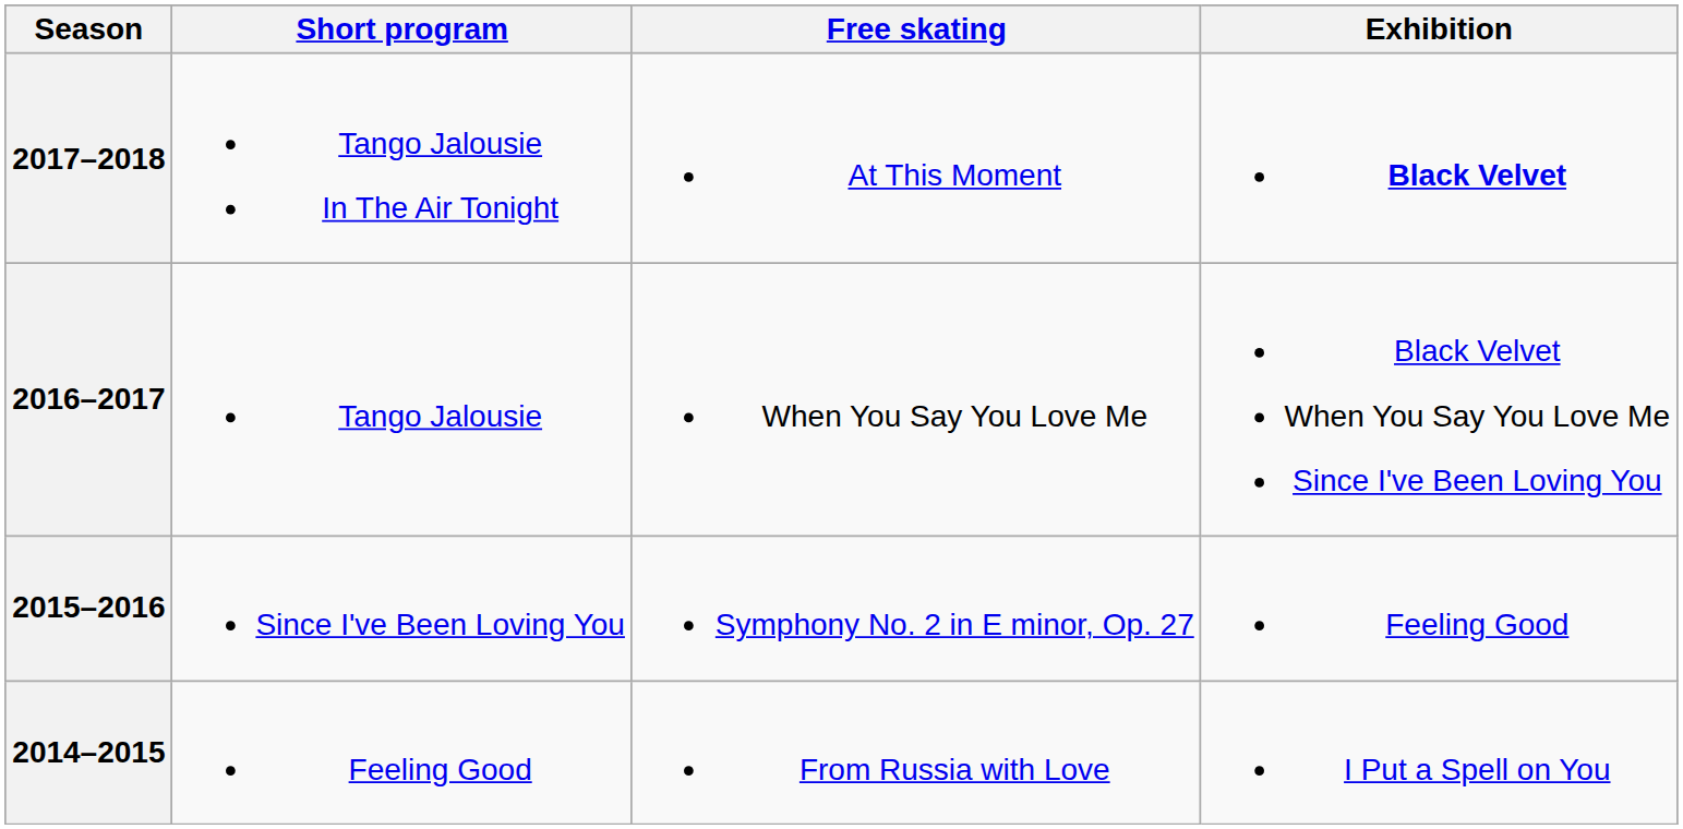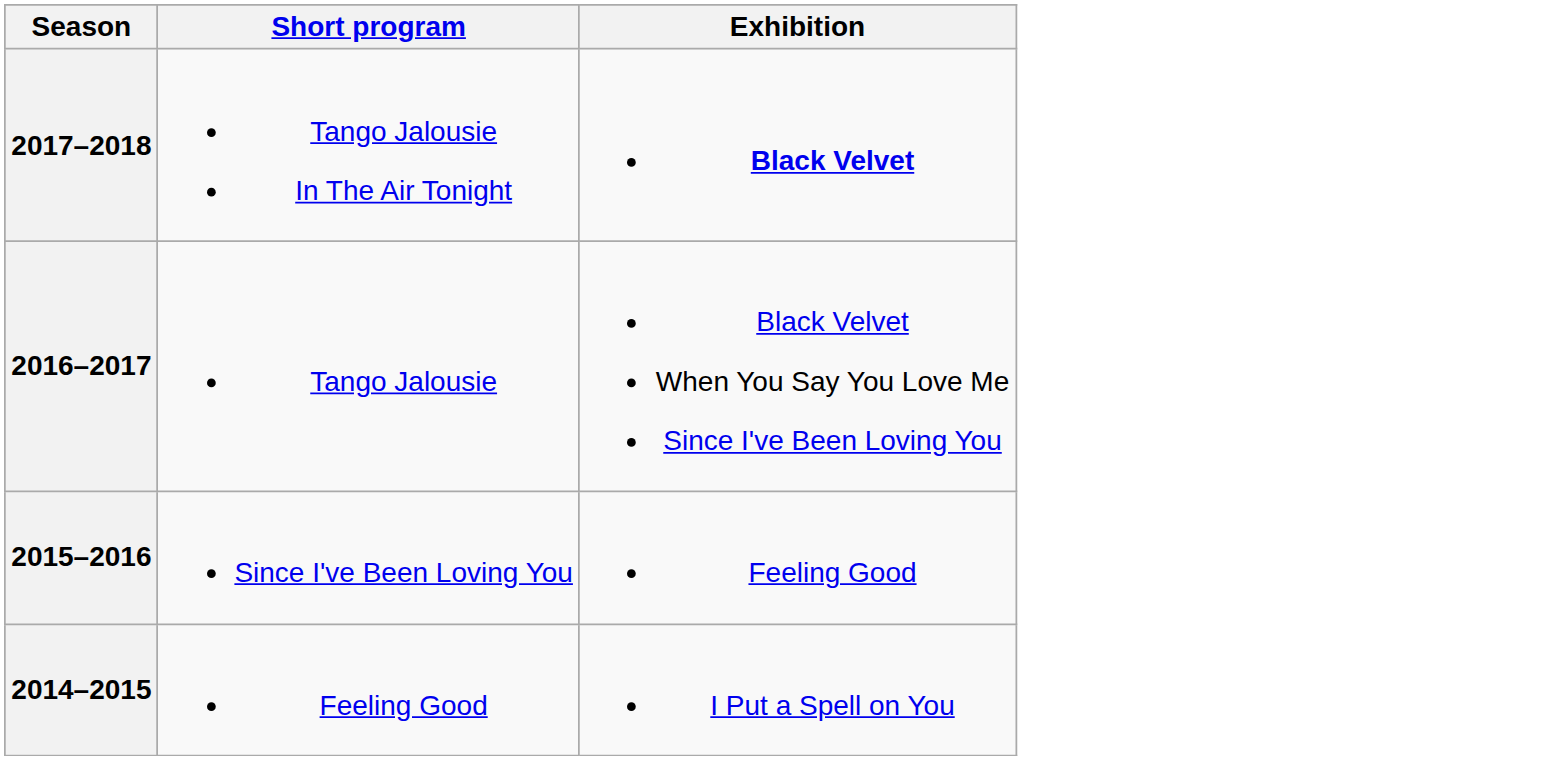- column: Free skating | At This Moment | When You Say You Love Me | Symphony No. 2 in E minor, Op. 27 | From Russia with Love
